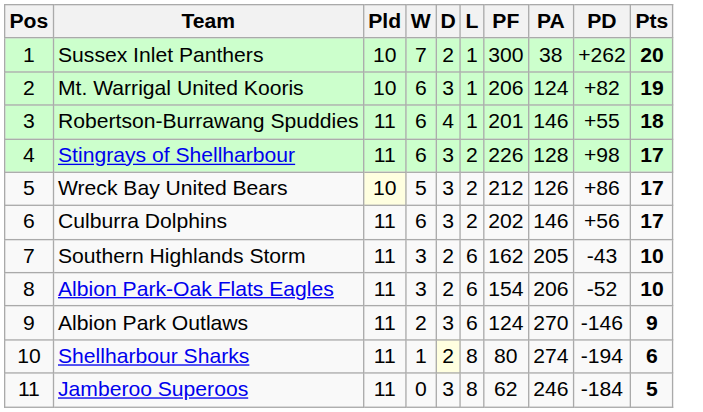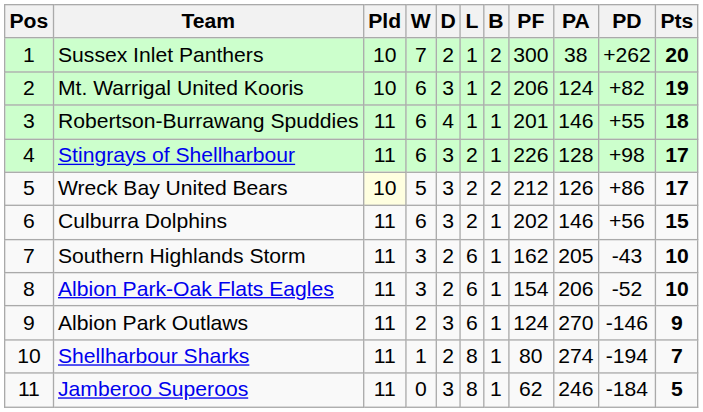+ column: B | 2 | 2 | 1 | 1 | 2 | 1 | 1 | 1 | 1 | 1 | 1
Culburra Dolphins | Pts: 17 -> 15
Shellharbour Sharks | D: lightyellow background -> no background
Shellharbour Sharks | Pts: 6 -> 7
